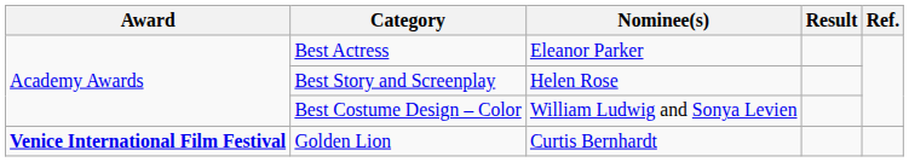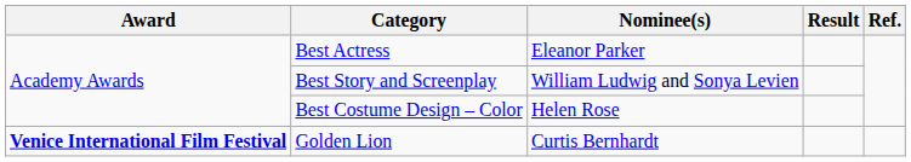Best Story and Screenplay | Nominee(s): Helen Rose -> William Ludwig and Sonya Levien
Best Costume Design – Color | Nominee(s): William Ludwig and Sonya Levien -> Helen Rose
